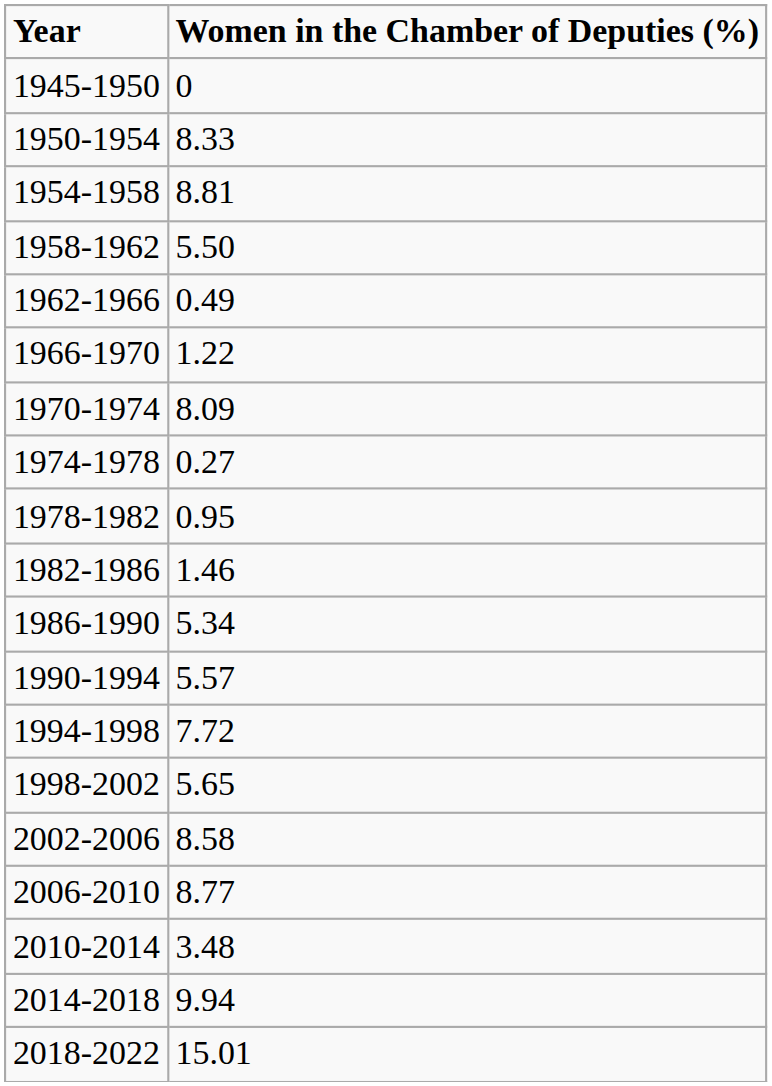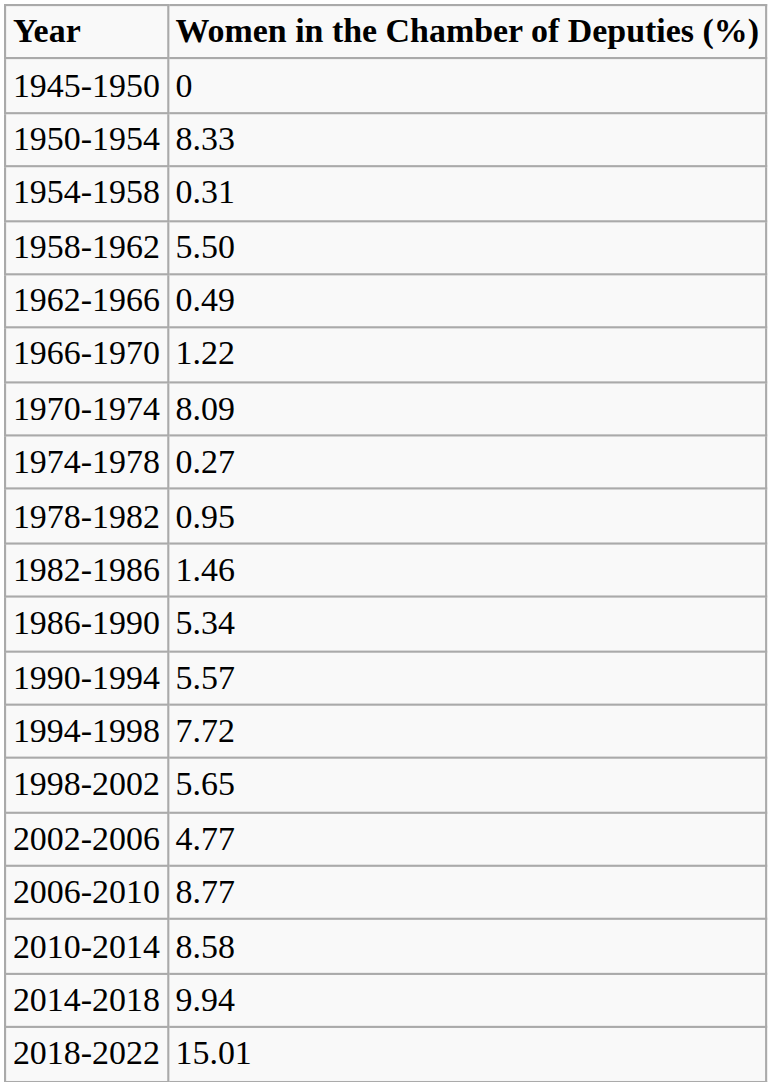1954-1958 | Women in the Chamber of Deputies (%): 8.81 -> 0.31
2002-2006 | Women in the Chamber of Deputies (%): 8.58 -> 4.77
2010-2014 | Women in the Chamber of Deputies (%): 3.48 -> 8.58
